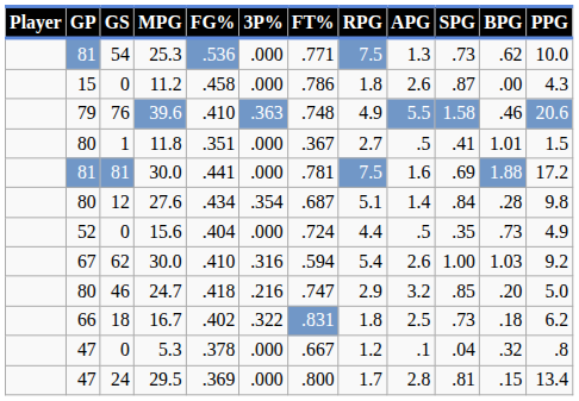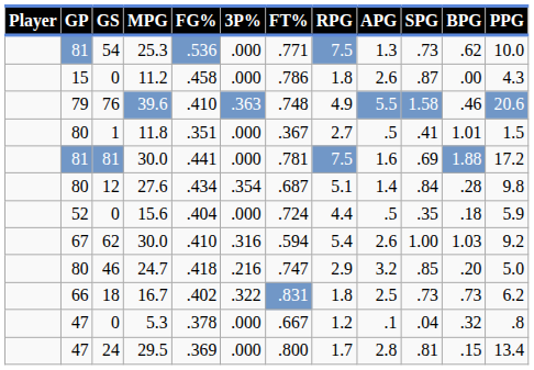15.6 | BPG: .73 -> .18
15.6 | PPG: 4.9 -> 5.9
16.7 | BPG: .18 -> .73
